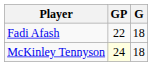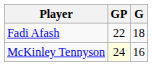McKinley Tennyson | G: 18 -> 16
